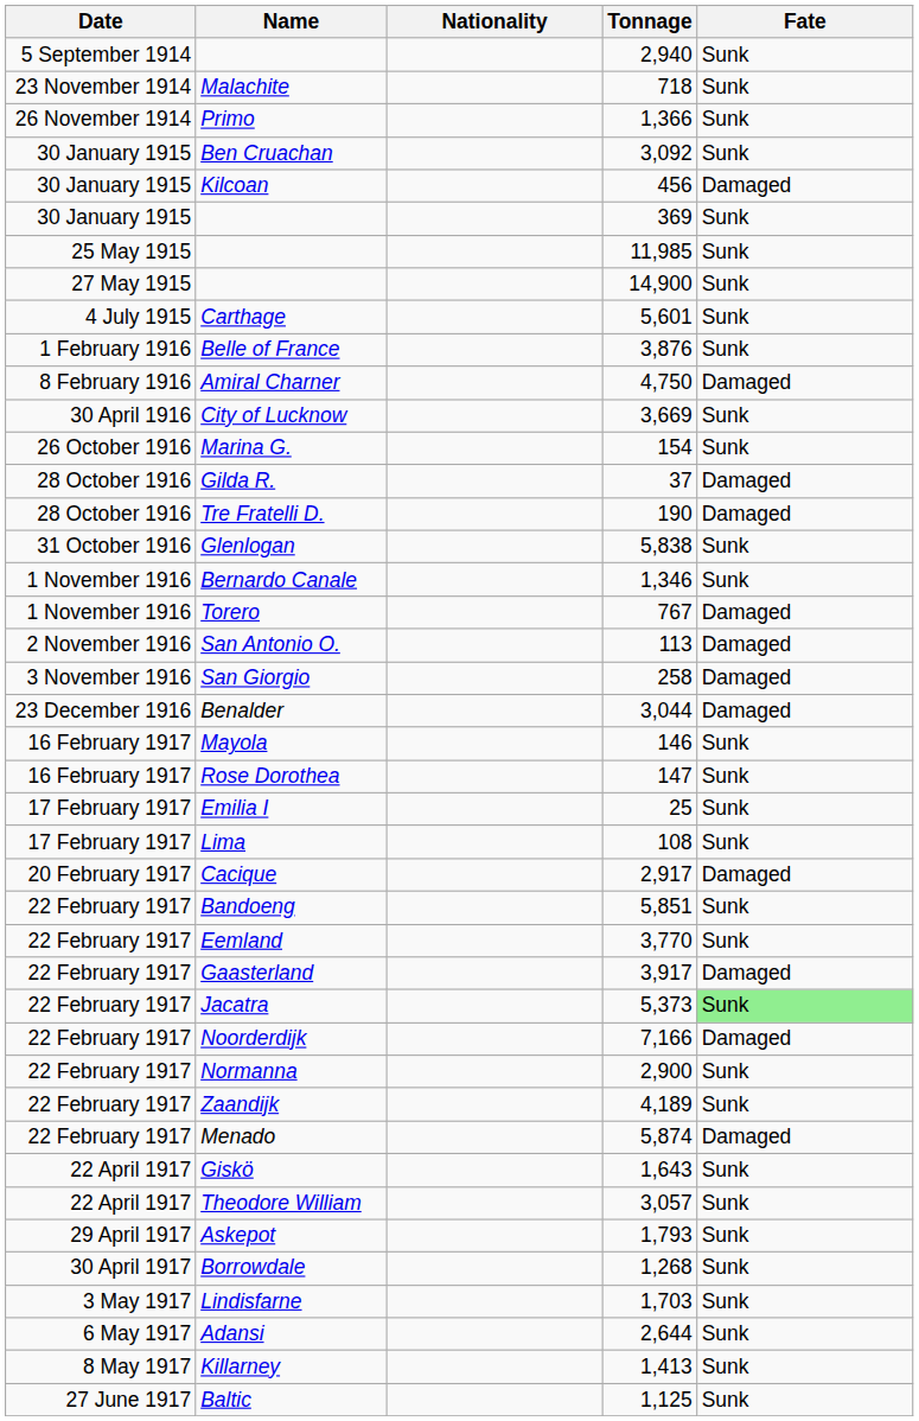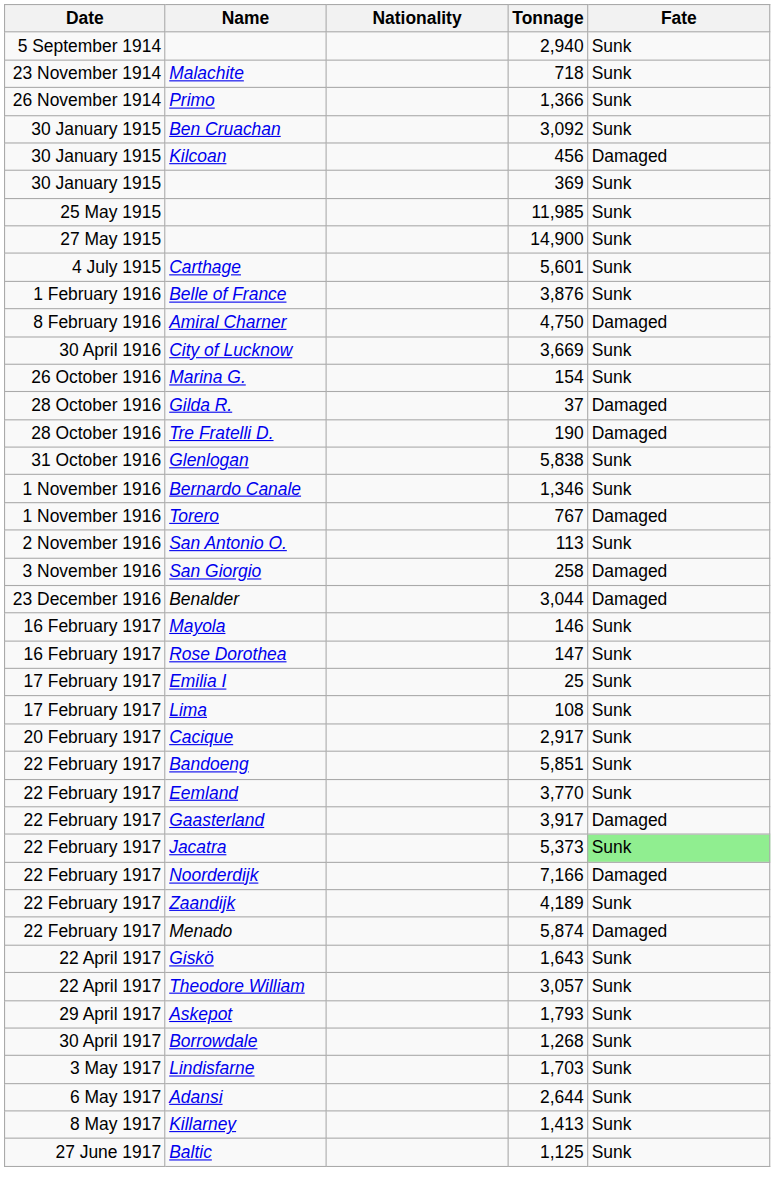San Antonio O. | Fate: Damaged -> Sunk
Cacique | Fate: Damaged -> Sunk
- row: 22 February 1917 | Normanna | 2,900 | Sunk
